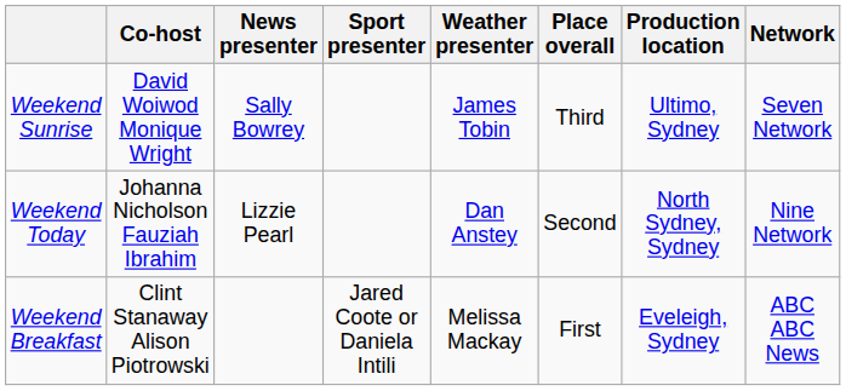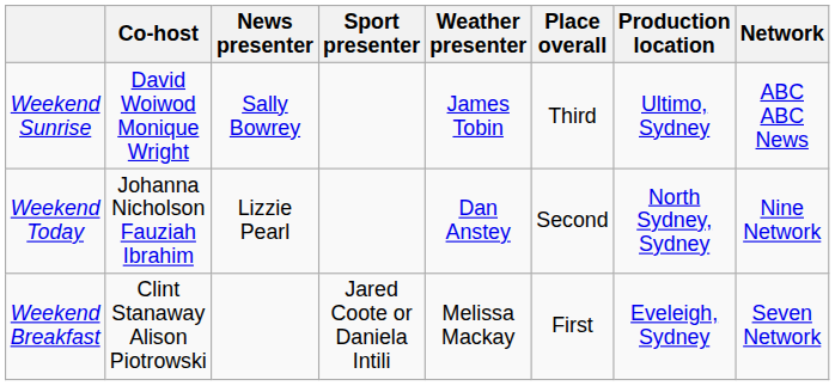Weekend Sunrise | Network: Seven Network -> ABC ABC News
Weekend Breakfast | Network: ABC ABC News -> Seven Network
